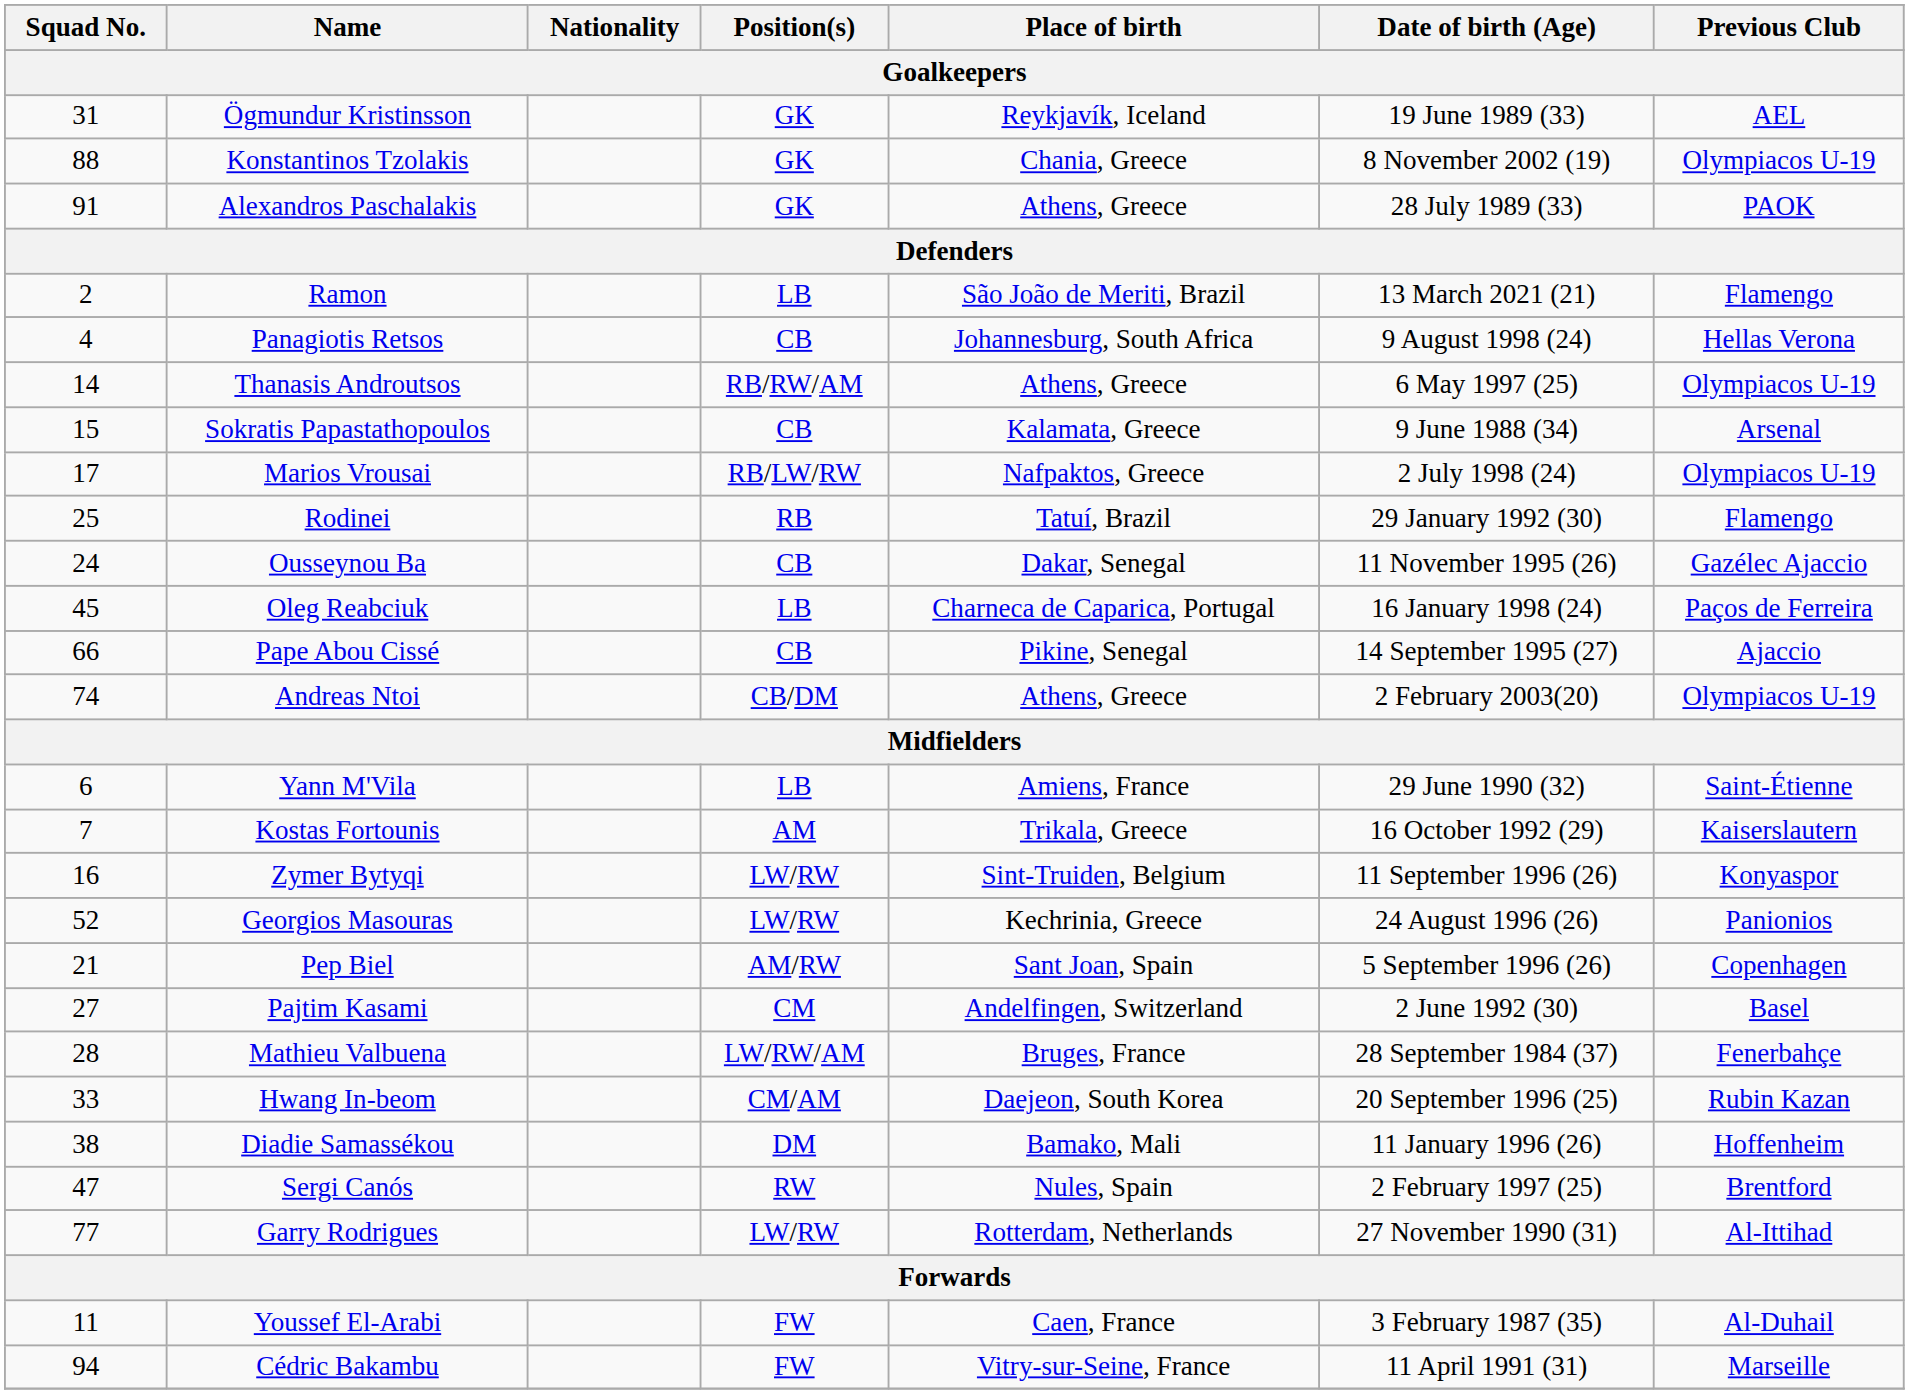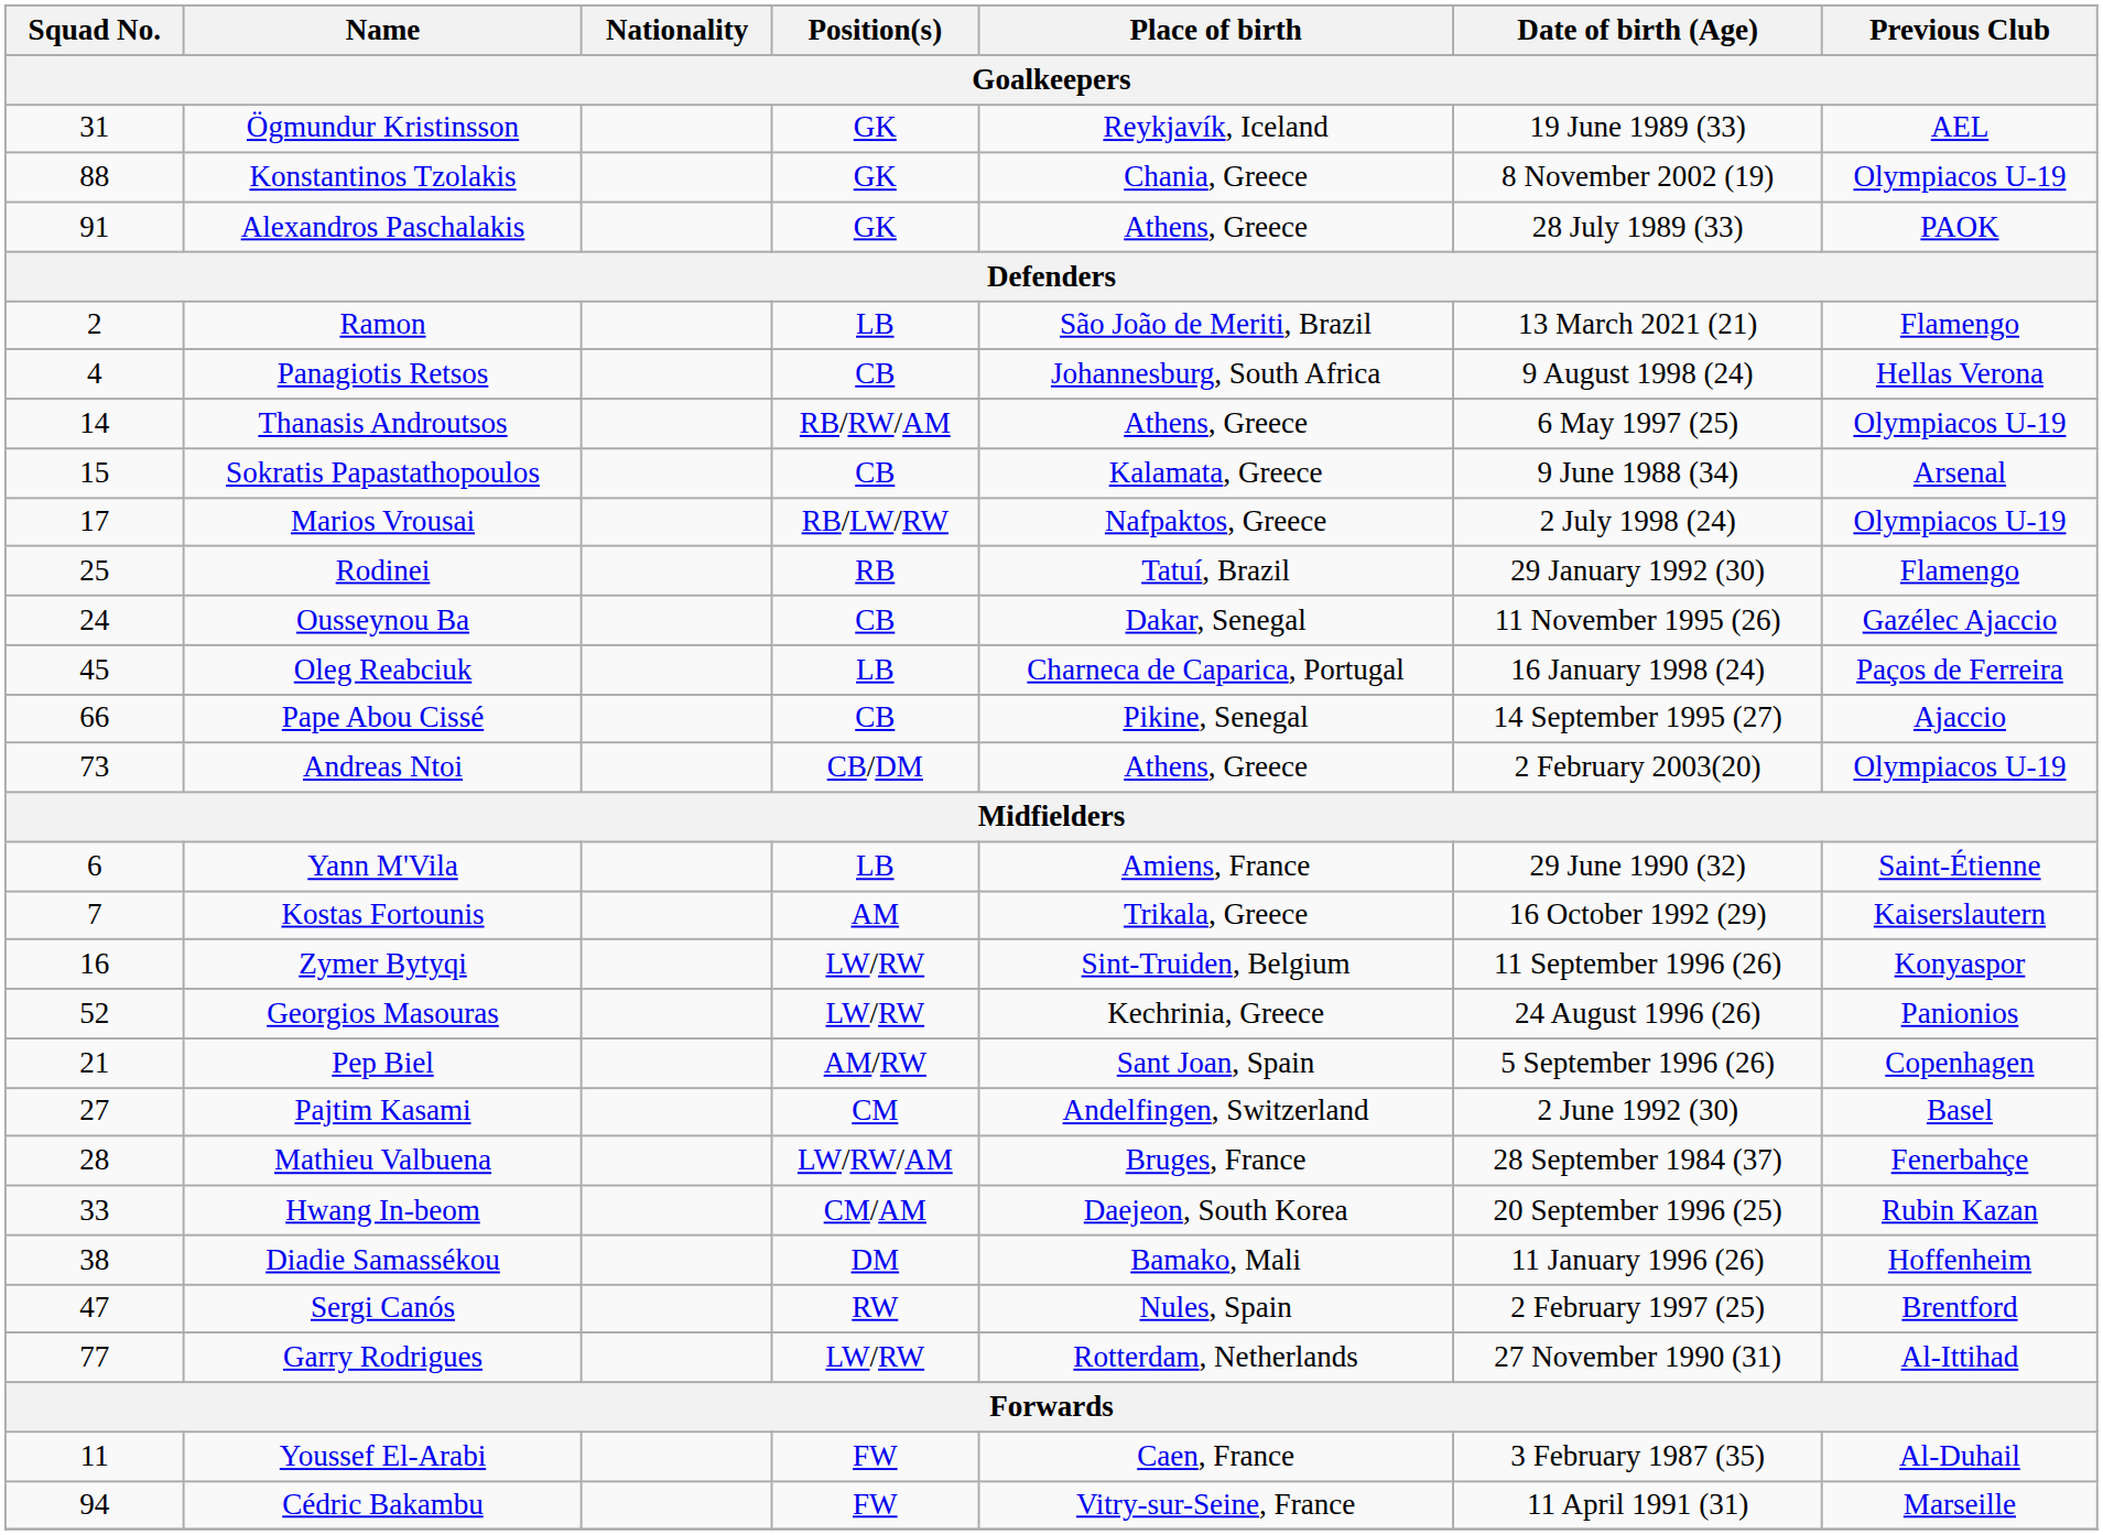Andreas Ntoi | Squad No.: 74 -> 73
